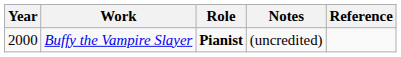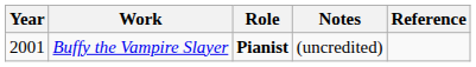Buffy the Vampire Slayer | Year: 2000 -> 2001
